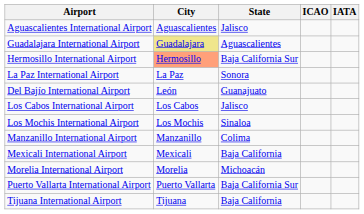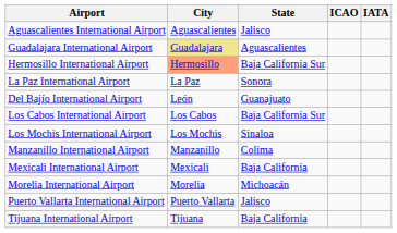Los Cabos International Airport | State: Jalisco -> Baja California Sur
Puerto Vallarta International Airport | State: Baja California Sur -> Jalisco
